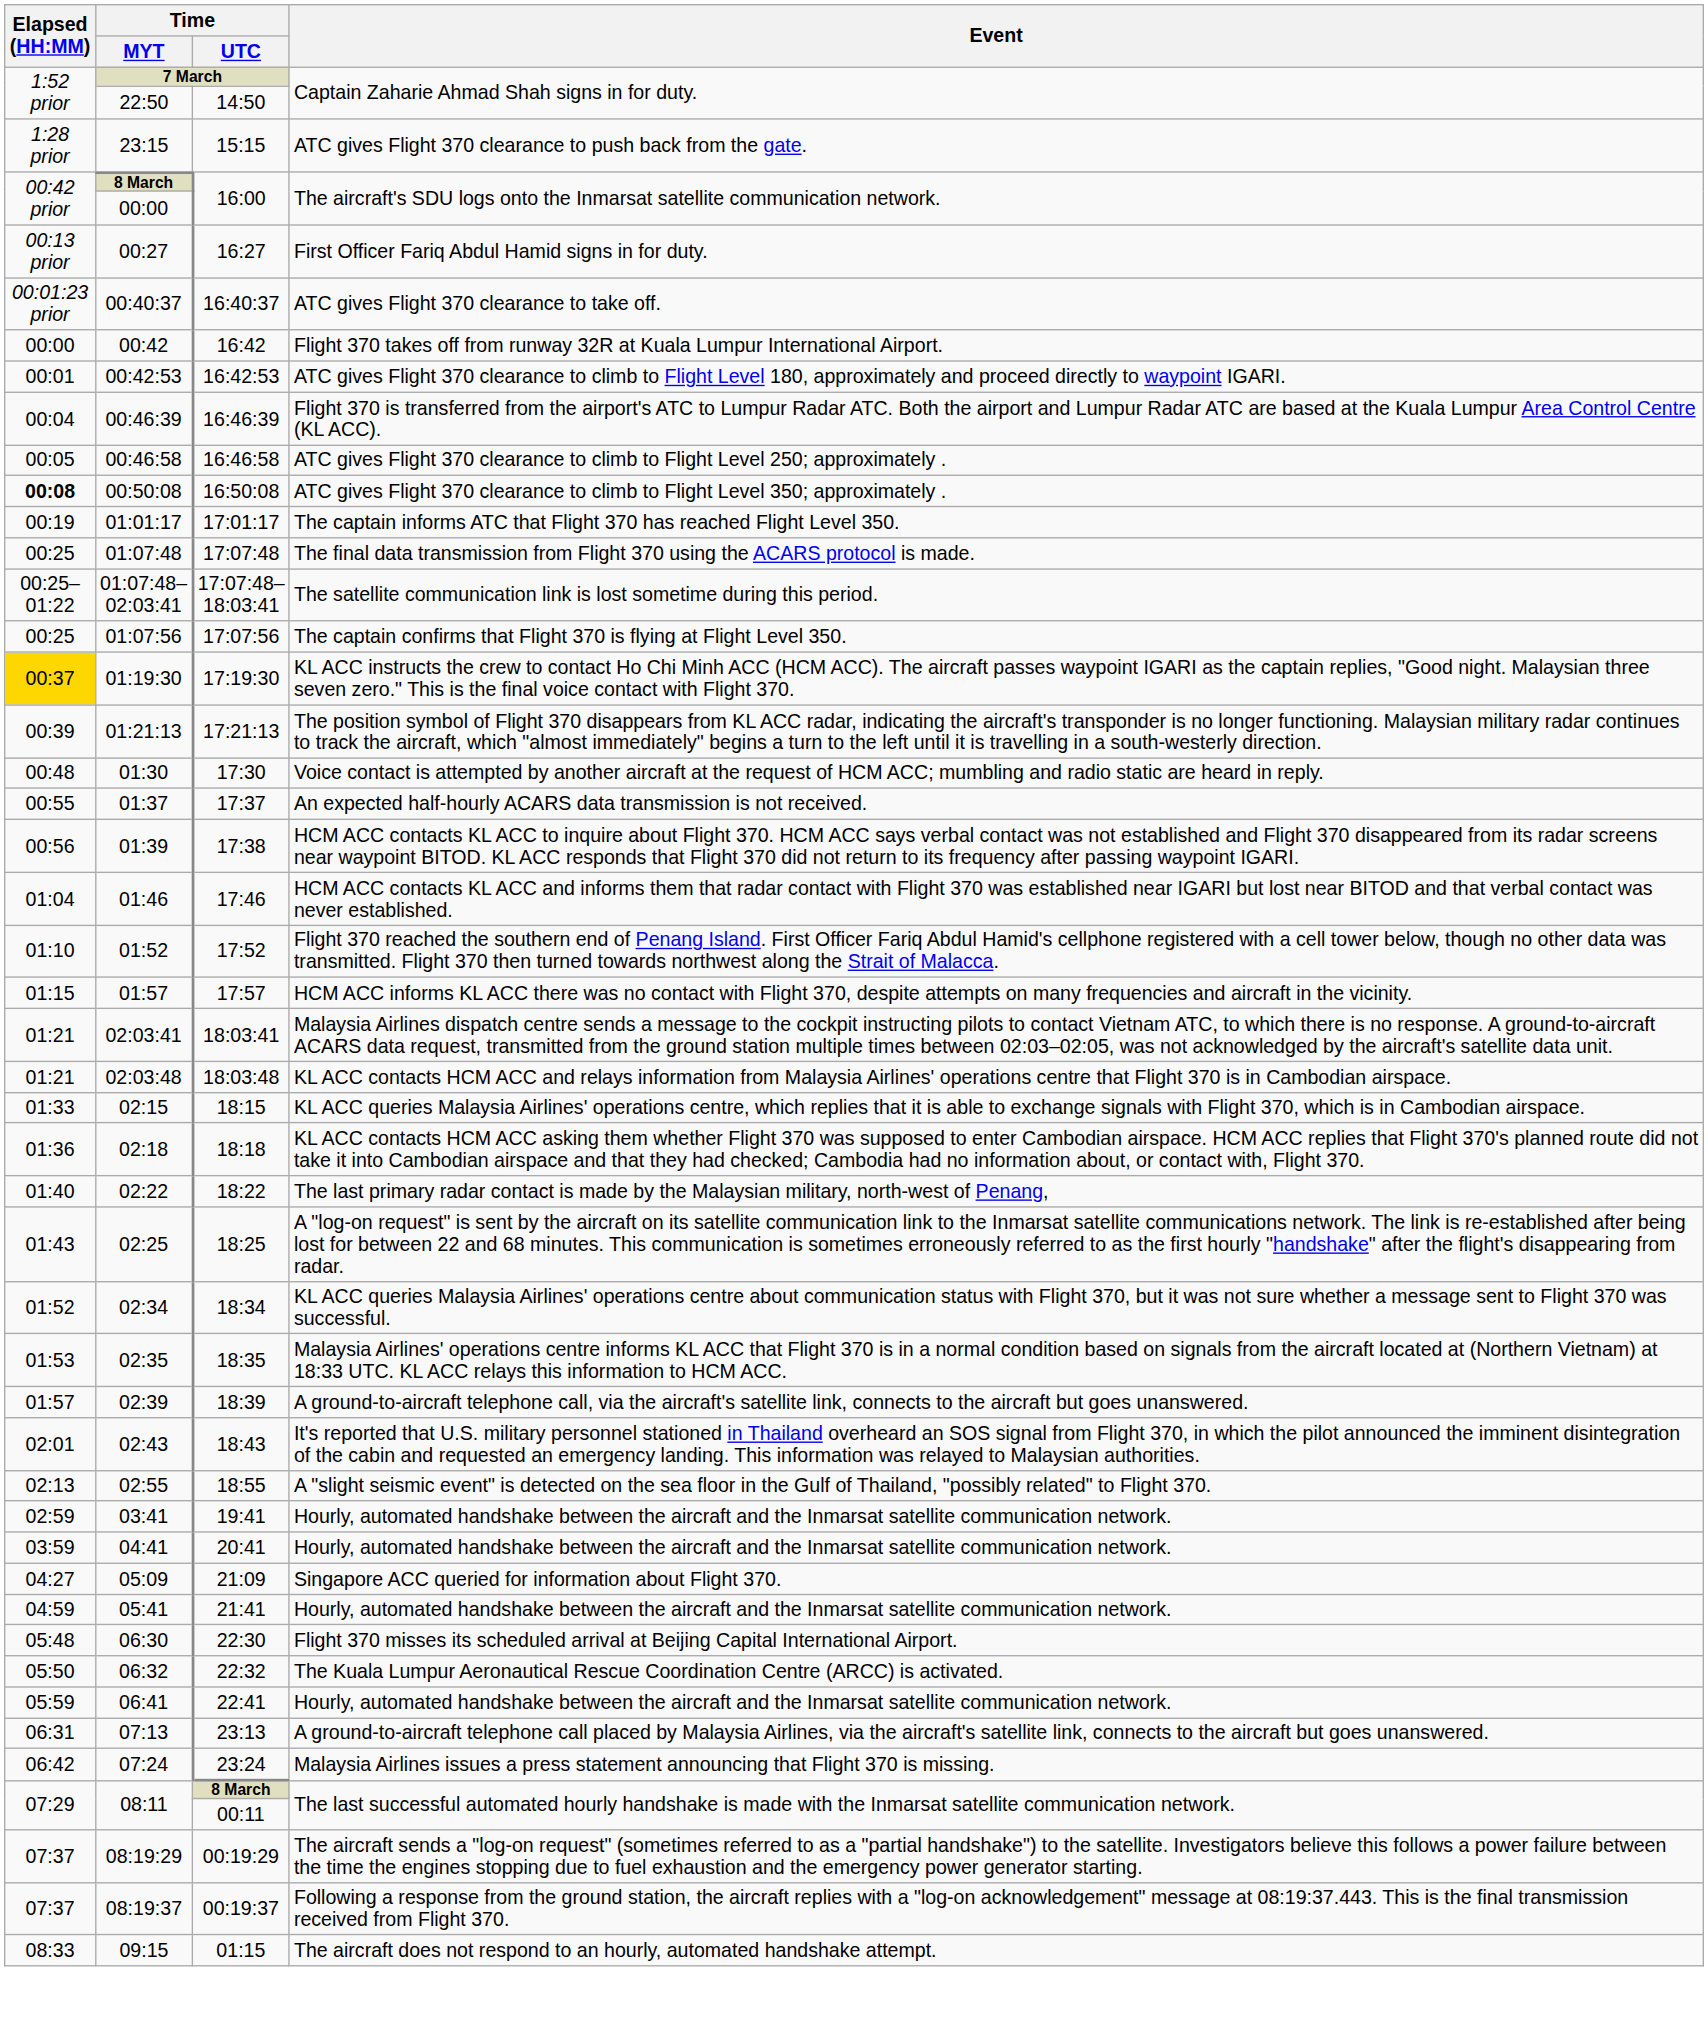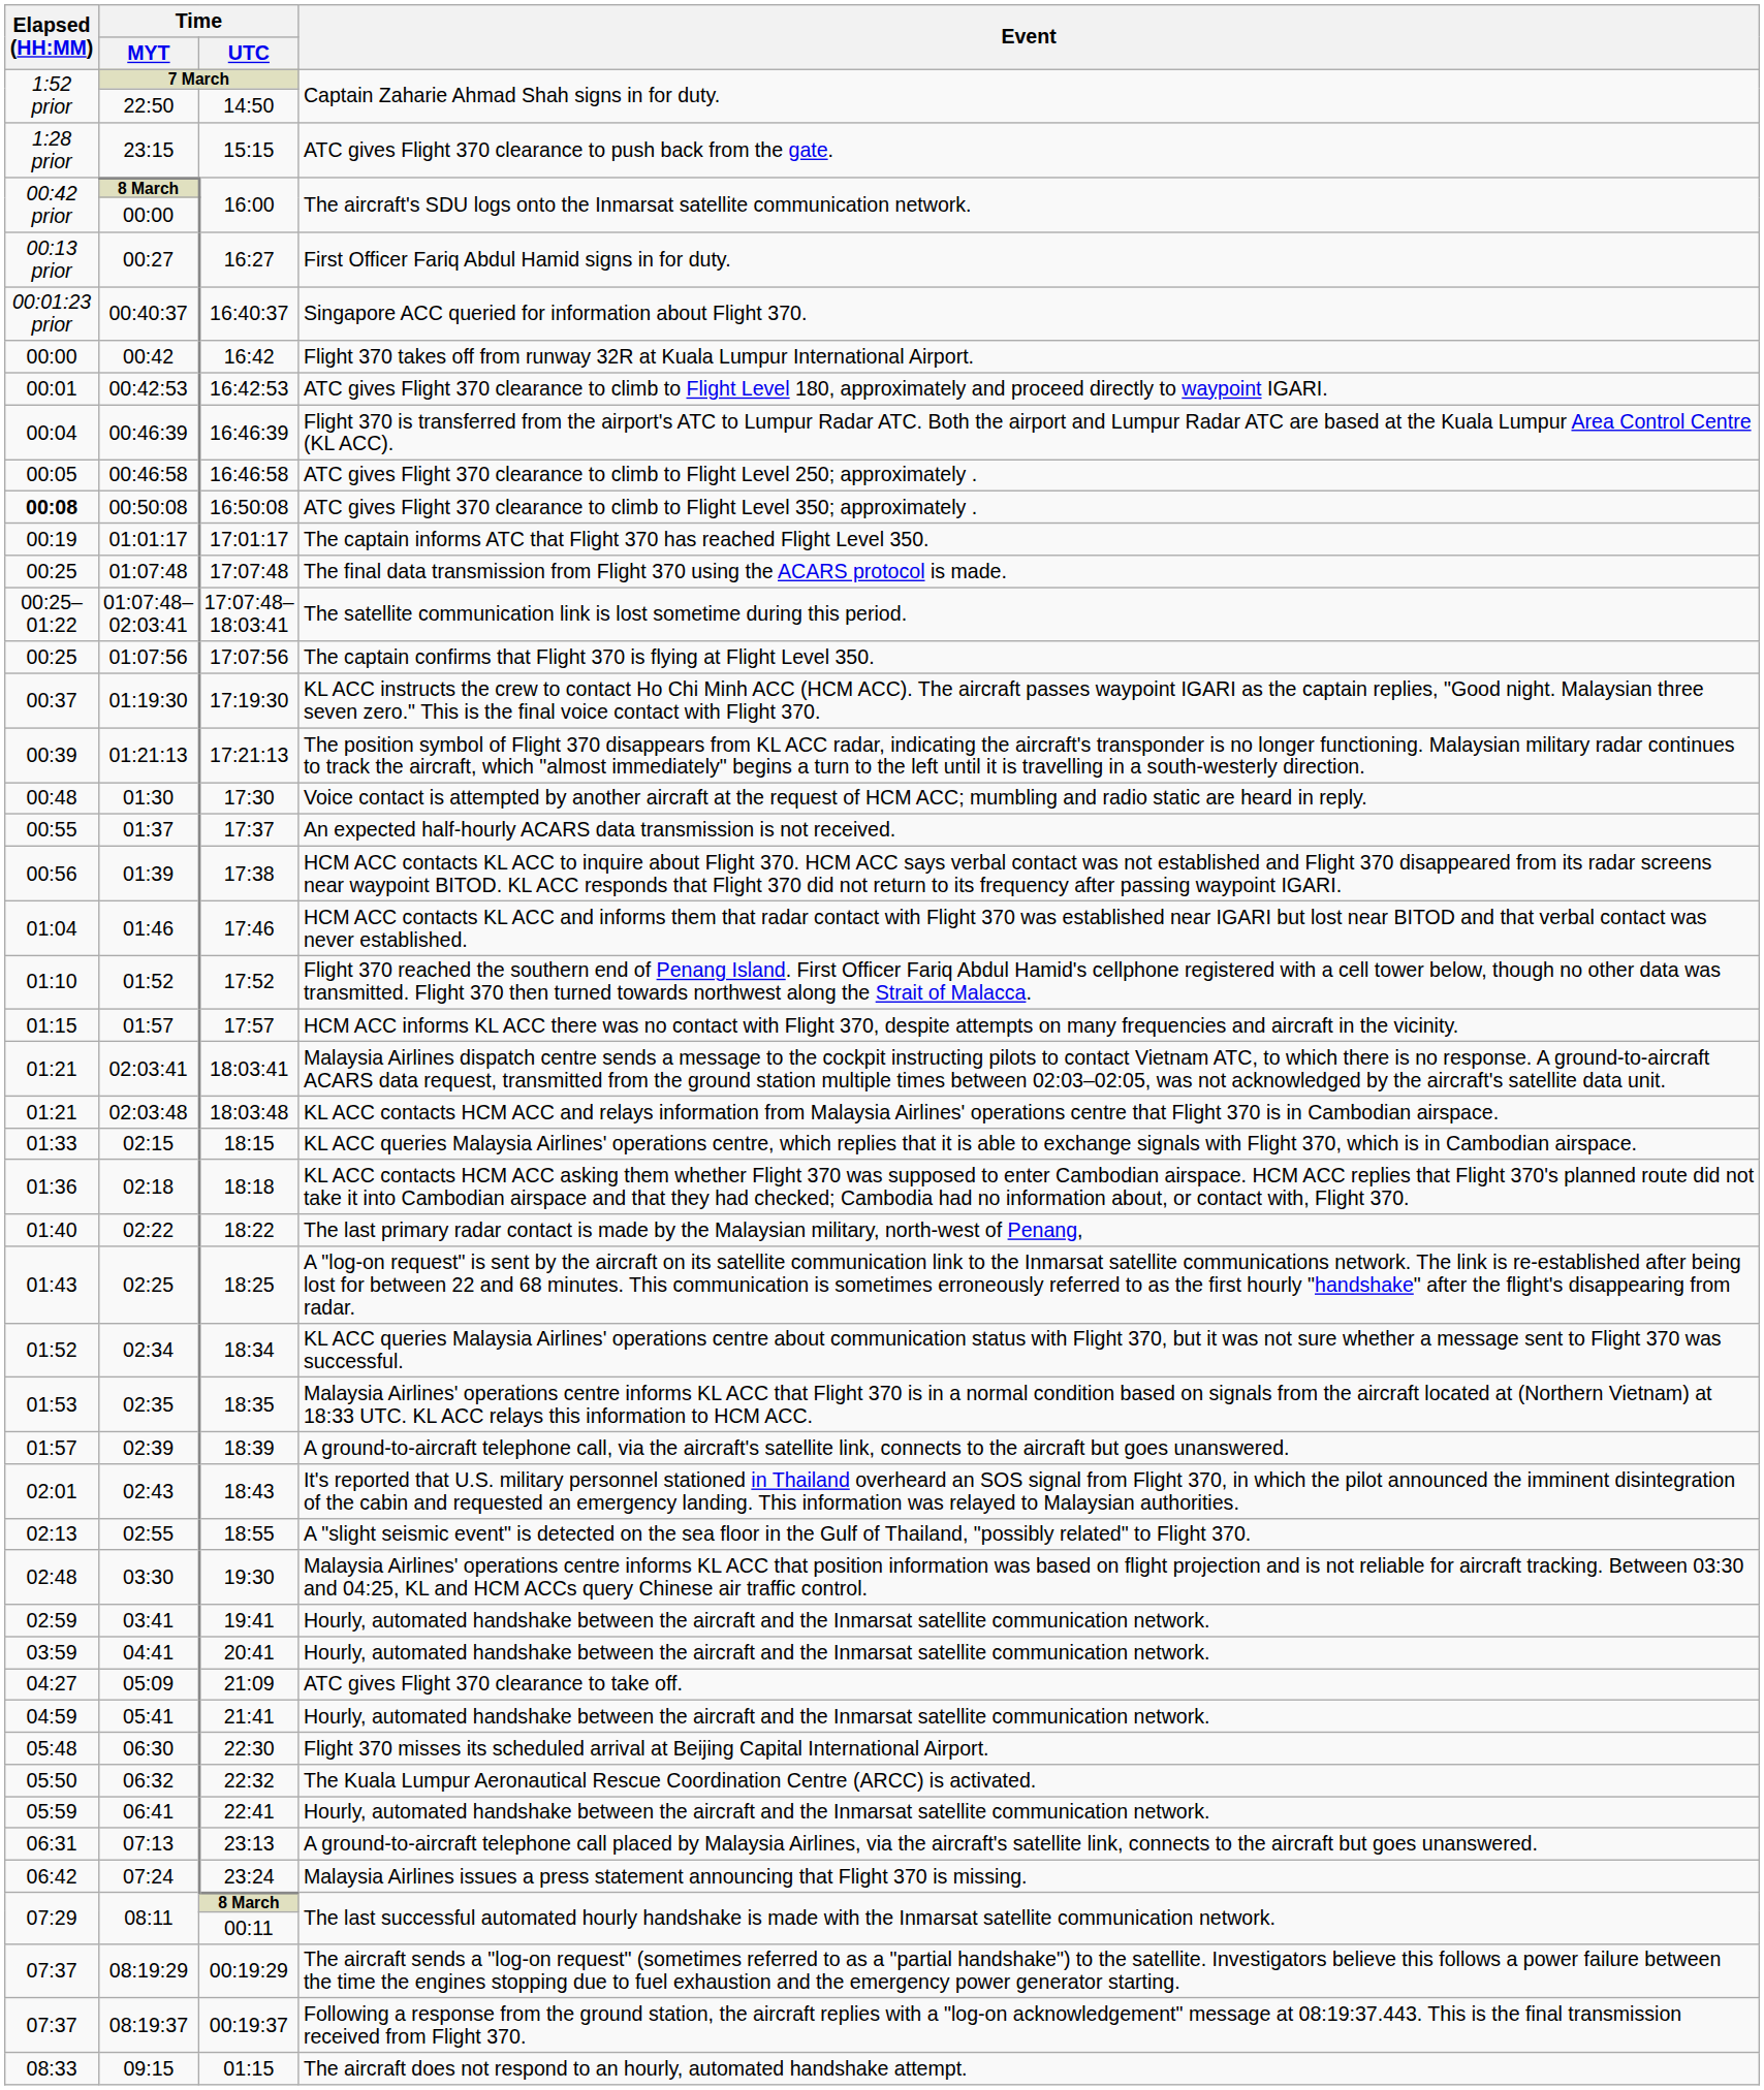00:40:37 | Event: ATC gives Flight 370 clearance to take off. -> Singapore ACC queried for information about Flight 370.
01:19:30 | Elapsed (HH:MM): gold background -> no background
+ row: 02:48 | 03:30 | 19:30 | Malaysia Airlines' operations centre informs KL ACC that position information was based on flight projection and is not reliable for aircraft tracking. Between 03:30 and 04:25, KL and HCM ACCs query Chinese air traffic control.
05:09 | Event: Singapore ACC queried for information about Flight 370. -> ATC gives Flight 370 clearance to take off.
